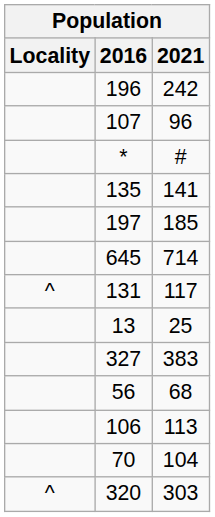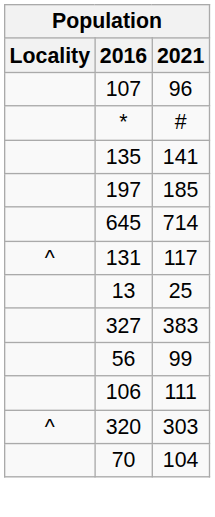- row: 196 | 242
56 | 2021: 68 -> 99
106 | 2021: 113 -> 111
rows swapped: 320 <-> 70
